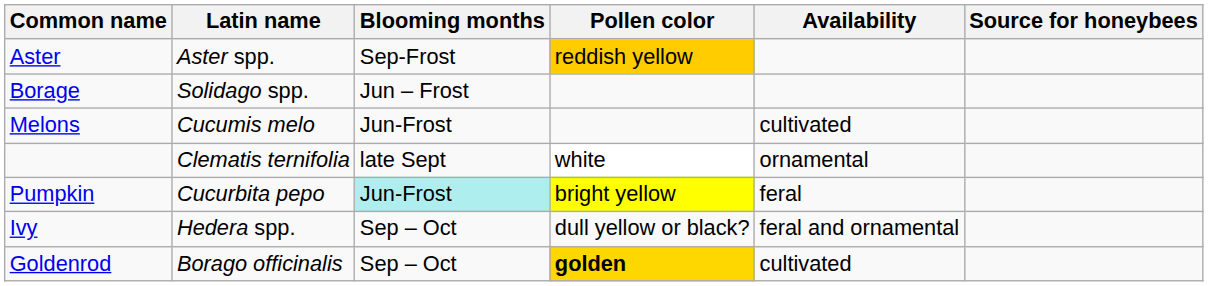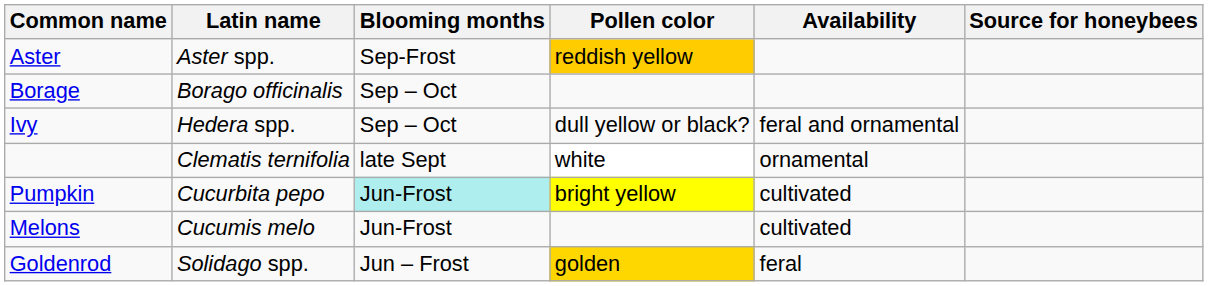Borage | Latin name: Solidago spp. -> Borago officinalis
Borage | Blooming months: Jun – Frost -> Sep – Oct
rows swapped: Melons <-> Ivy
Pumpkin | Availability: feral -> cultivated
Goldenrod | Latin name: Borago officinalis -> Solidago spp.
Goldenrod | Blooming months: Sep – Oct -> Jun – Frost
Goldenrod | Pollen color: bold -> normal
Goldenrod | Availability: cultivated -> feral
